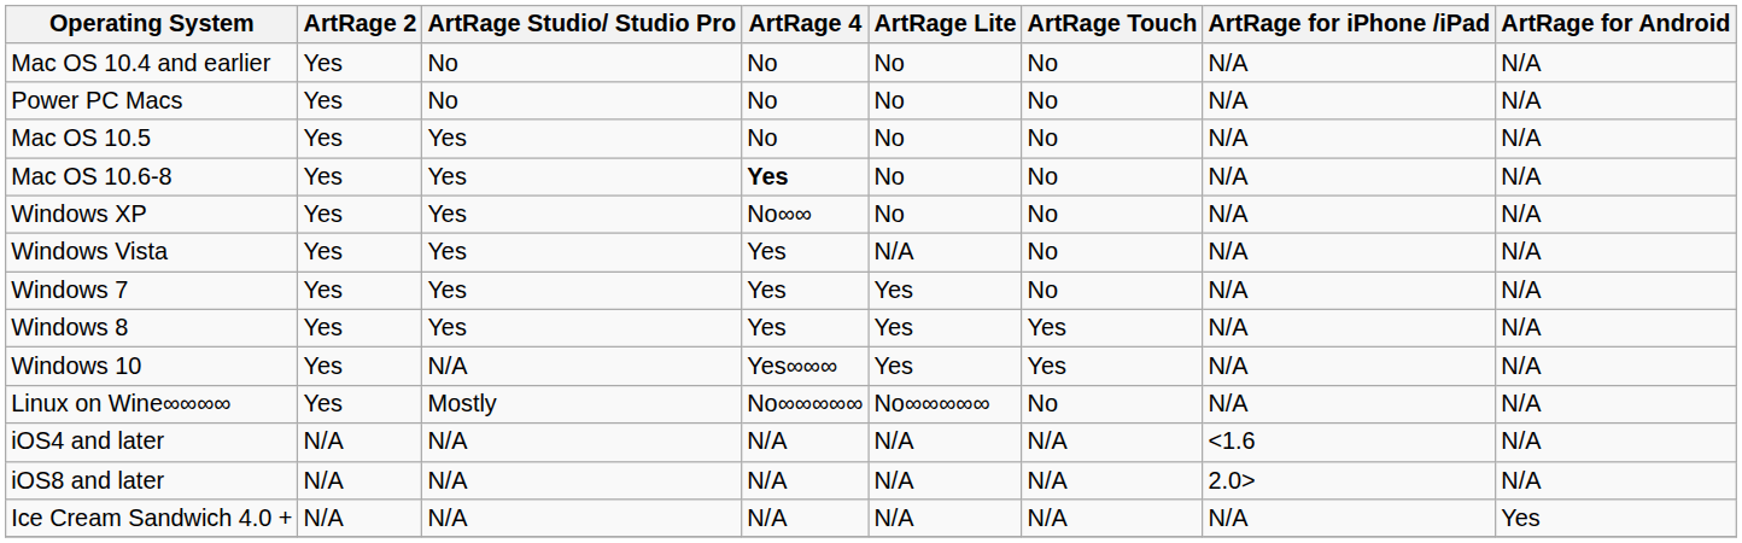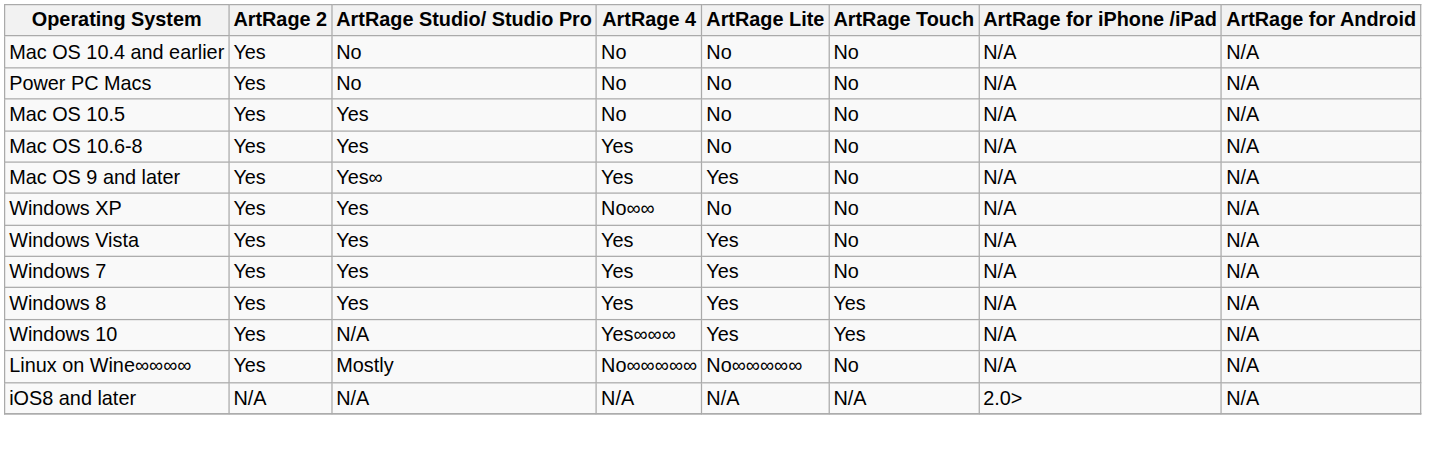Mac OS 10.6-8 | ArtRage 4: bold -> normal
+ row: Mac OS 9 and later | Yes | Yes∞ | Yes | Yes | No | N/A | N/A
Windows Vista | ArtRage Lite: N/A -> Yes
- row: iOS4 and later | N/A | N/A | N/A | N/A | N/A | <1.6 | N/A
- row: Ice Cream Sandwich 4.0 + | N/A | N/A | N/A | N/A | N/A | N/A | Yes
